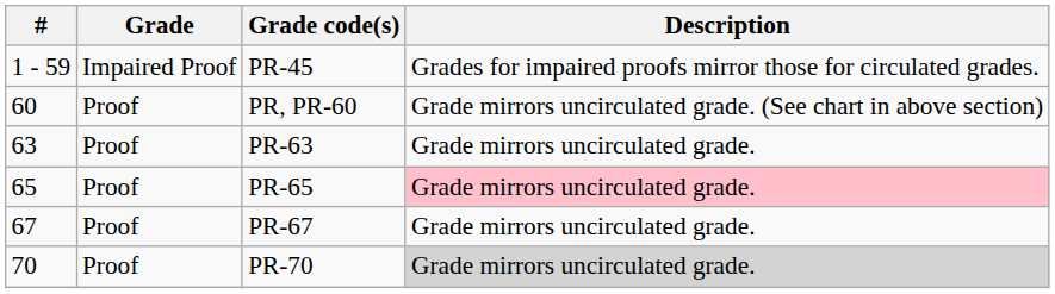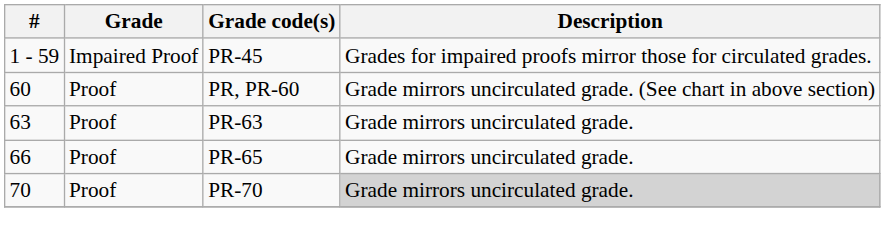PR-65 | #: 65 -> 66
PR-65 | Description: pink background -> no background
- row: 67 | Proof | PR-67 | Grade mirrors uncirculated grade.
